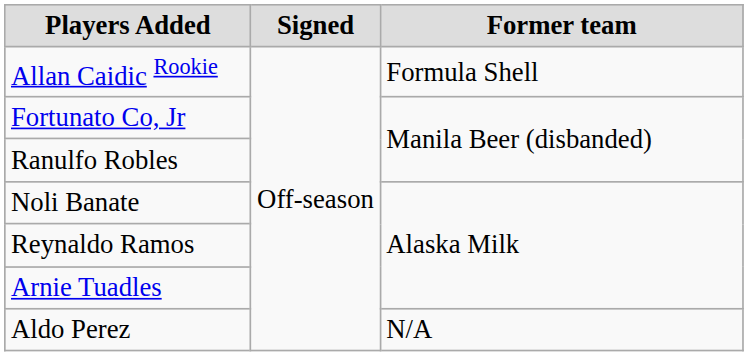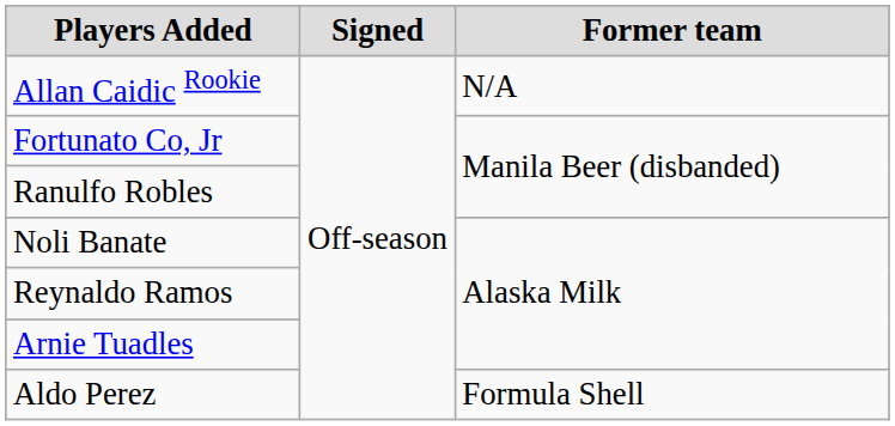Allan Caidic Rookie | Former team: Formula Shell -> N/A
Aldo Perez | Former team: N/A -> Formula Shell
